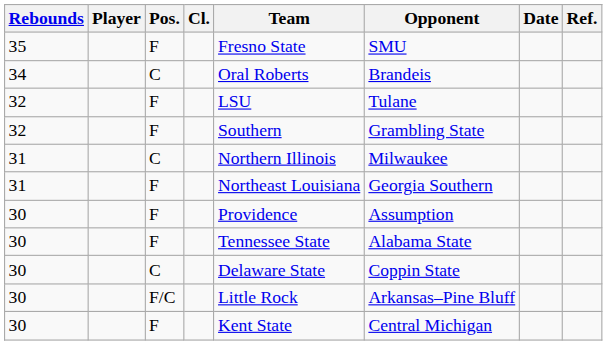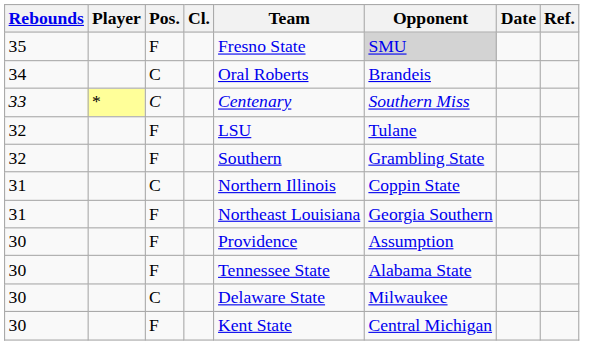35 | Opponent: no background -> lightgrey background
+ row: 33 | * | C | Centenary | Southern Miss
31 / C | Opponent: Milwaukee -> Coppin State
30 / C | Opponent: Coppin State -> Milwaukee
- row: 30 | F/C | Little Rock | Arkansas–Pine Bluff
